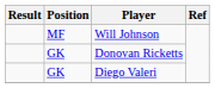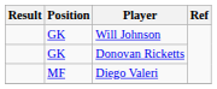Will Johnson | Position: MF -> GK
Diego Valeri | Position: GK -> MF
